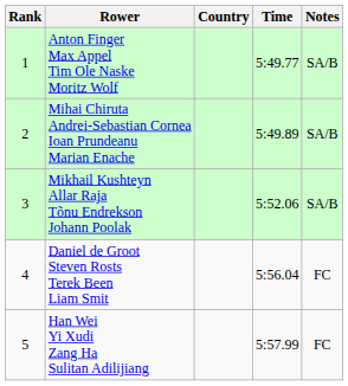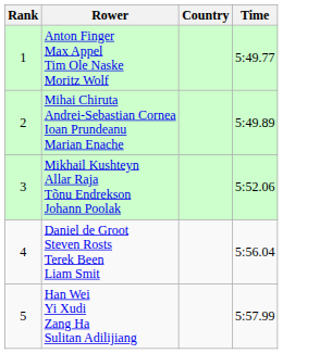- column: Notes | SA/B | SA/B | SA/B | FC | FC
